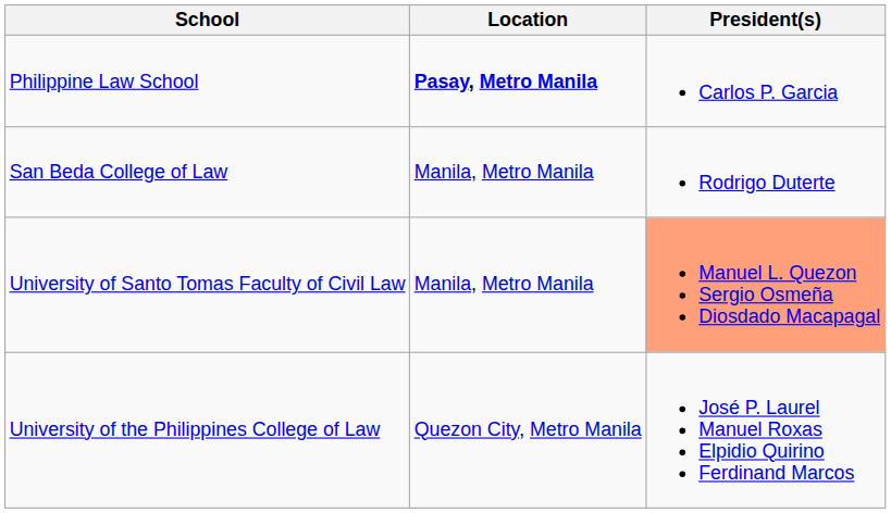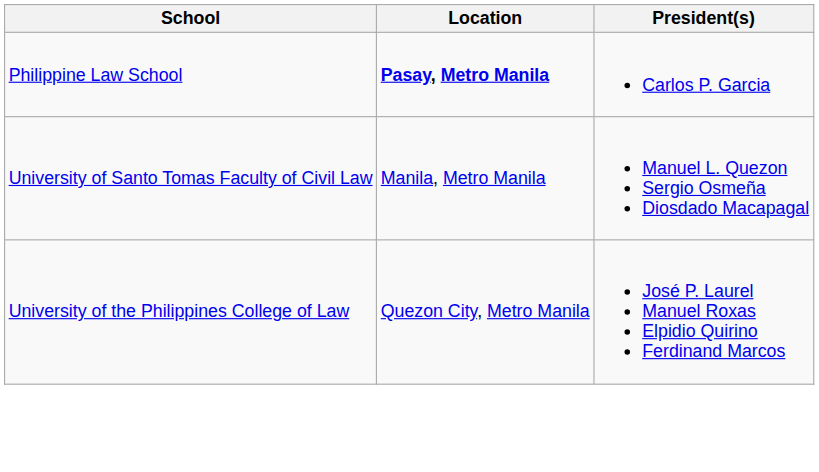- row: San Beda College of Law | Manila, Metro Manila | Rodrigo Duterte
University of Santo Tomas Faculty of Civil Law | President(s): lightsalmon background -> no background
